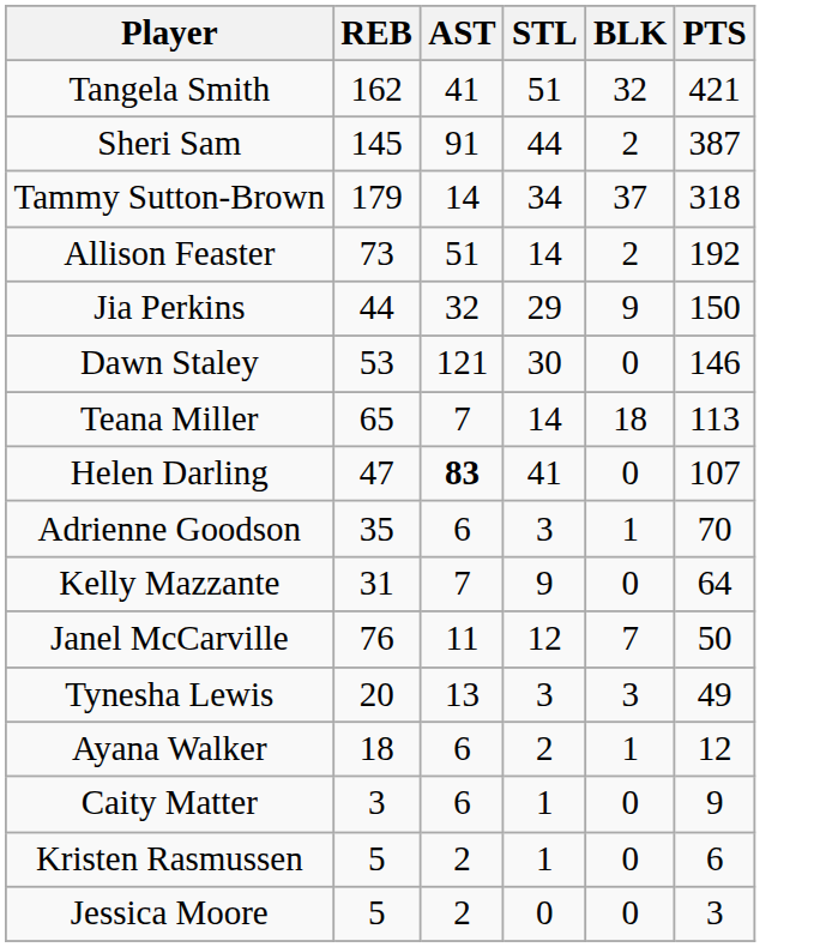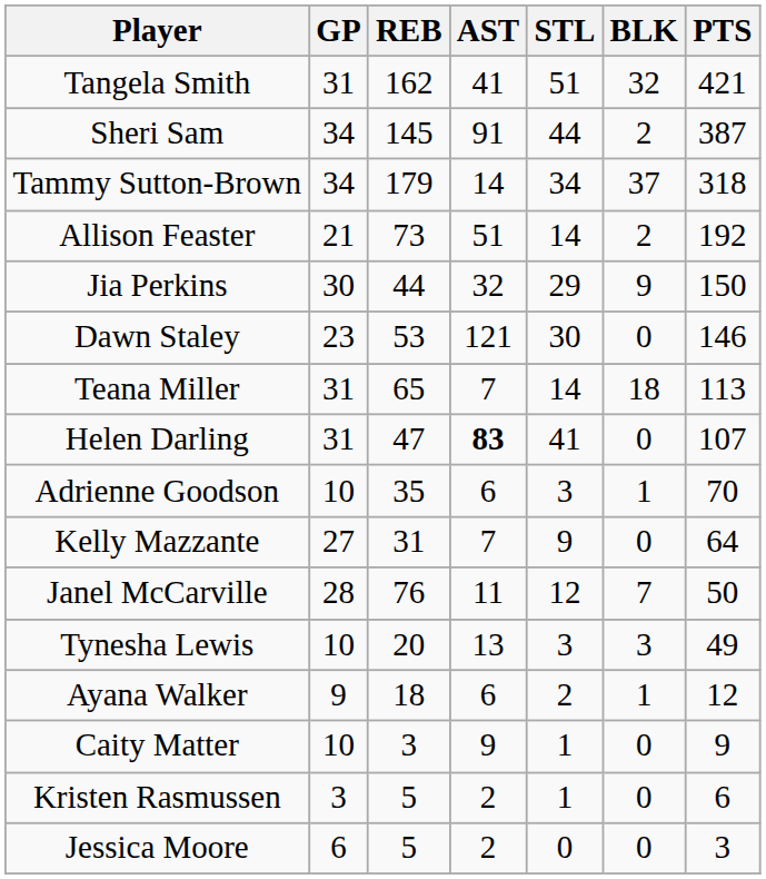+ column: GP | 31 | 34 | 34 | 21 | 30 | 23 | 31 | 31 | 10 | 27 | 28 | 10 | 9 | 10 | 3 | 6
Caity Matter | AST: 6 -> 9
